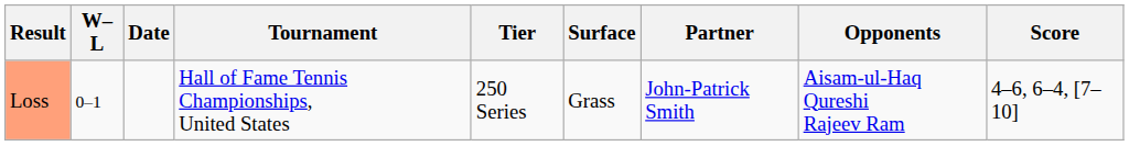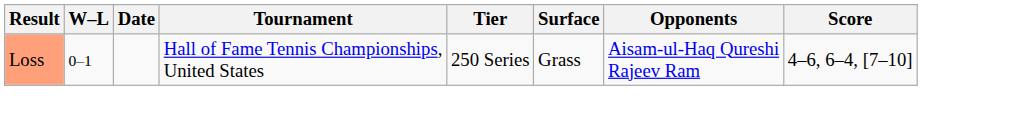- column: Partner | John-Patrick Smith
